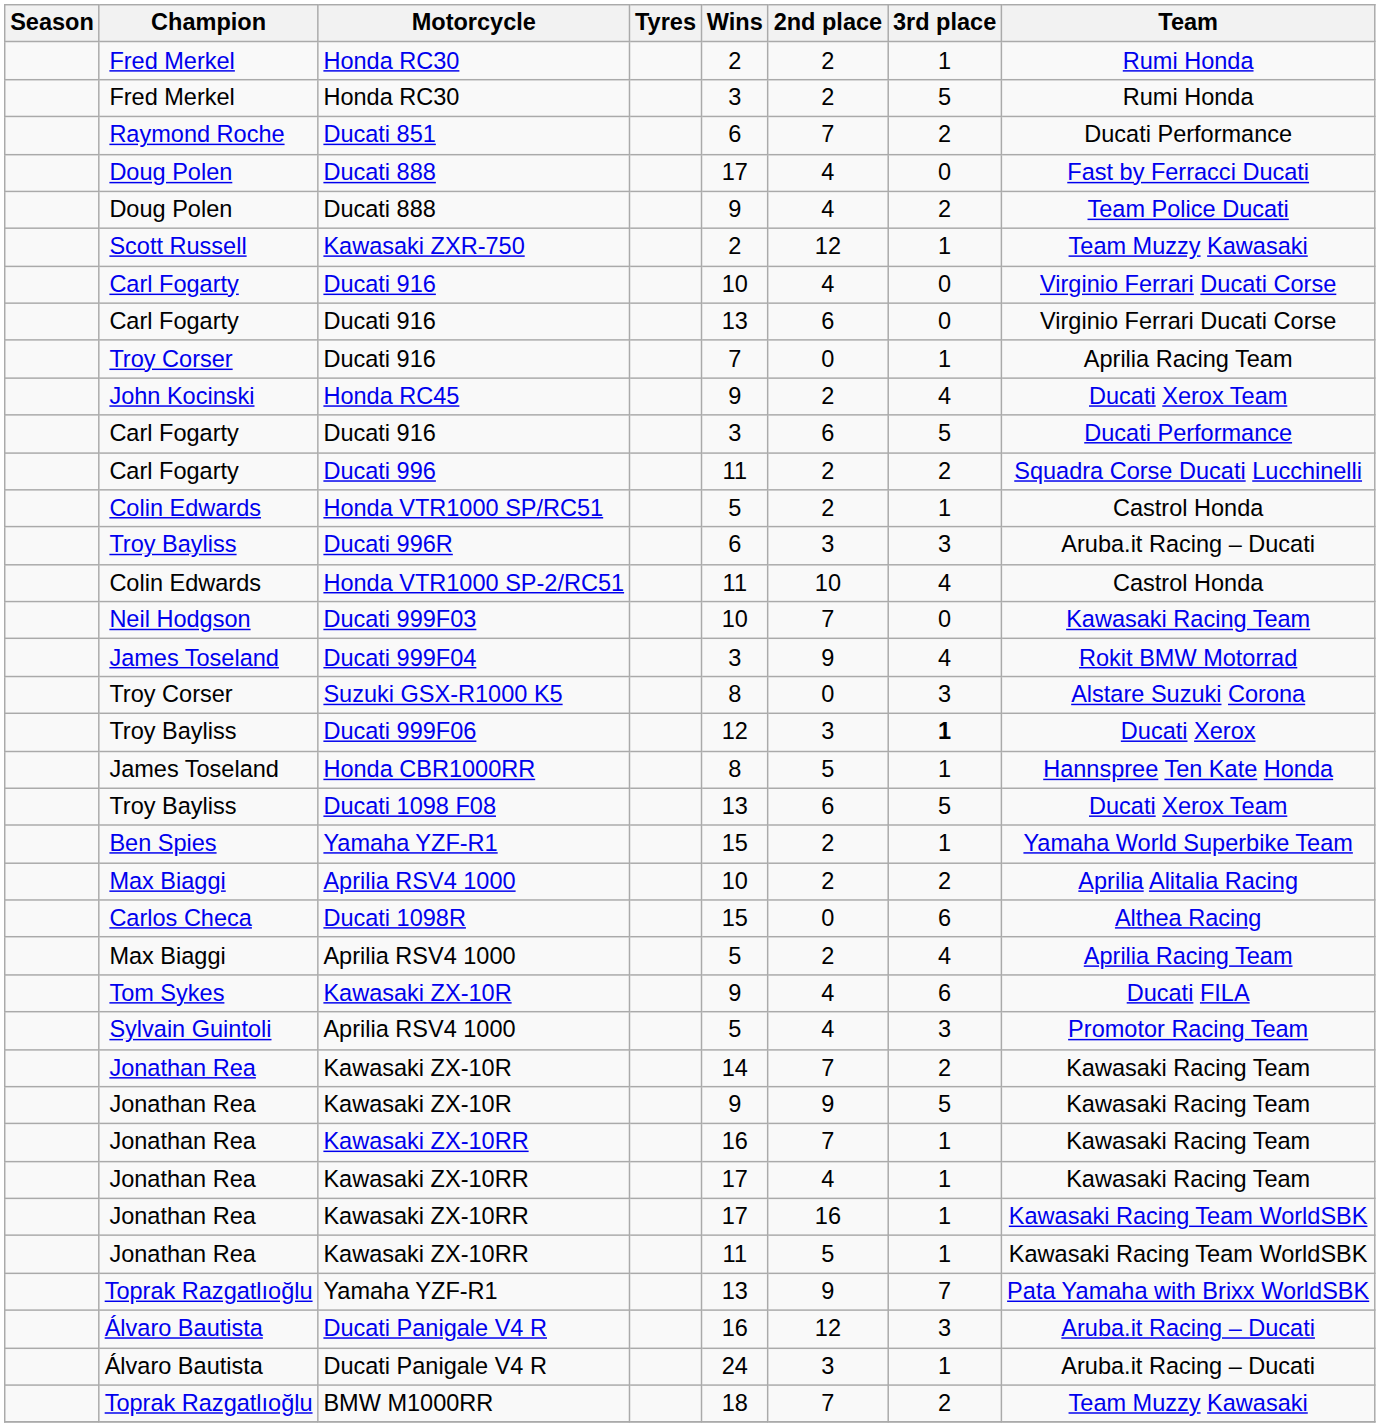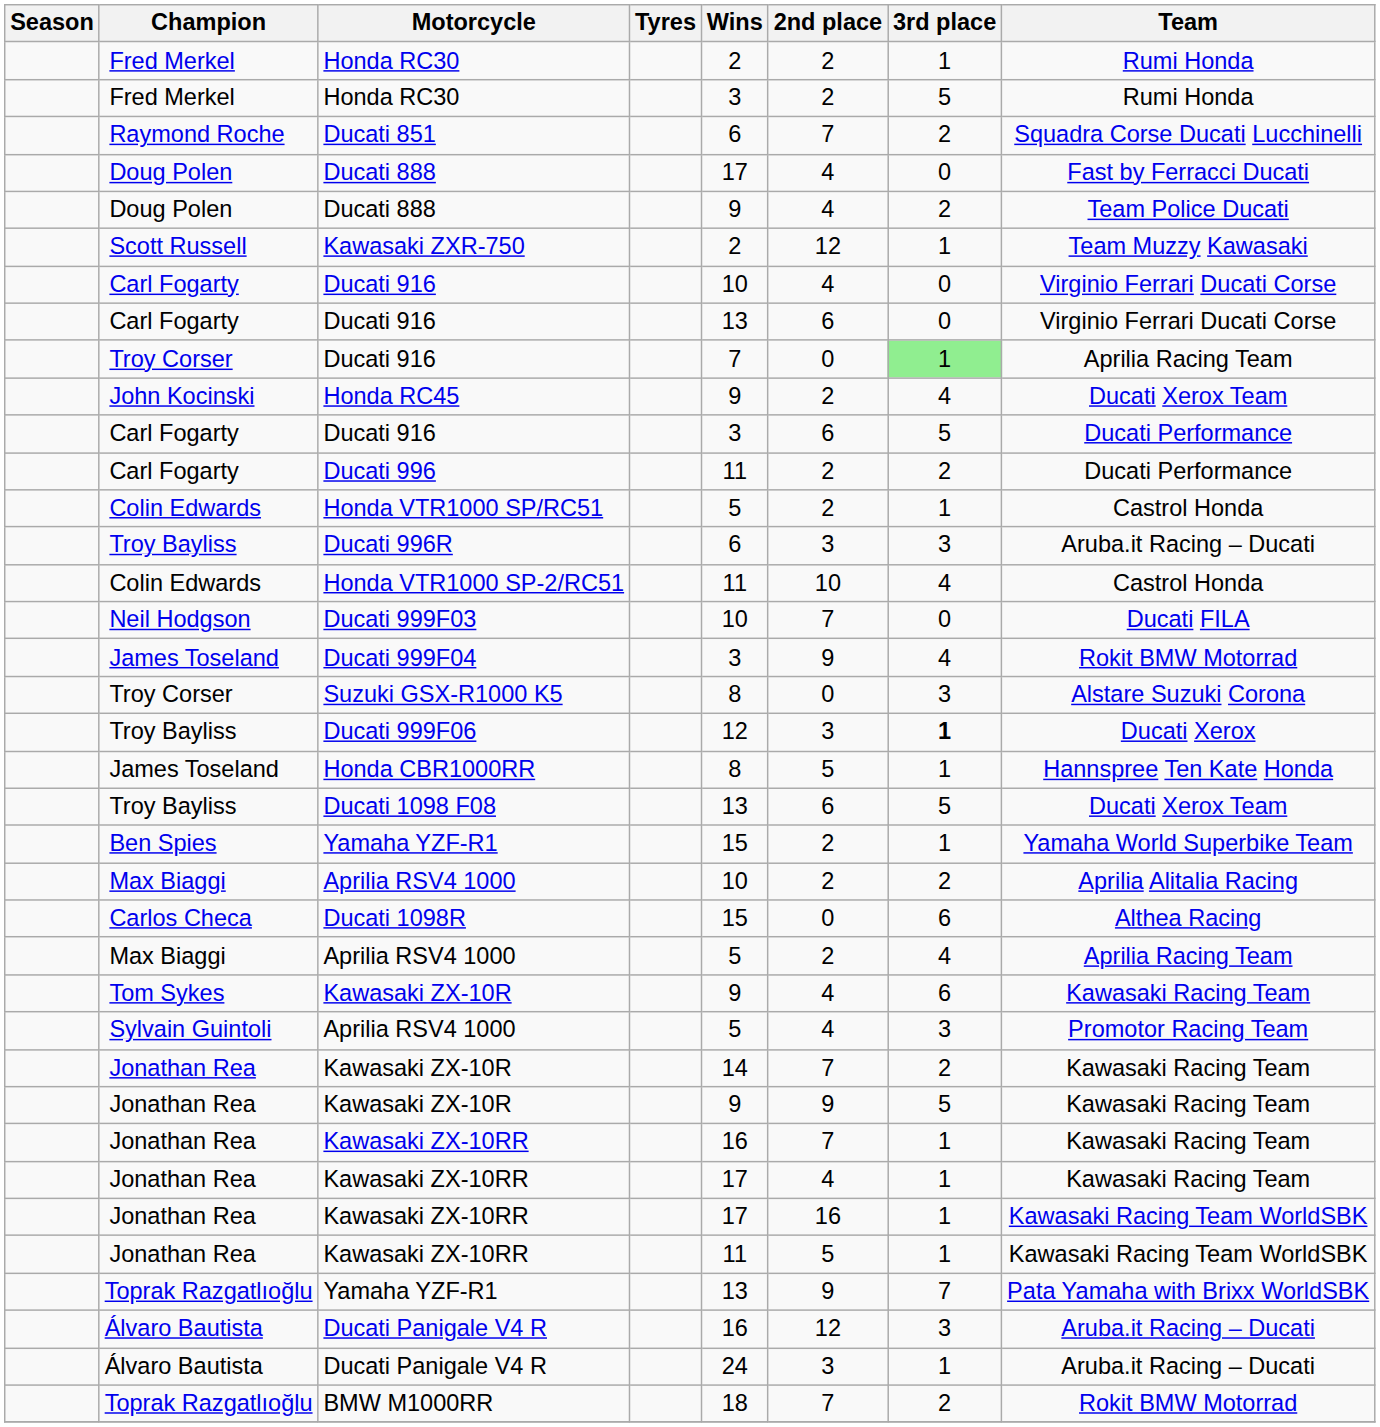Ducati 851 | Team: Ducati Performance -> Squadra Corse Ducati Lucchinelli
Troy Corser / Ducati 916 | 3rd place: no background -> lightgreen background
Ducati 996 | Team: Squadra Corse Ducati Lucchinelli -> Ducati Performance
Ducati 999F03 | Team: Kawasaki Racing Team -> Ducati FILA
Tom Sykes / Kawasaki ZX-10R | Team: Ducati FILA -> Kawasaki Racing Team
BMW M1000RR | Team: Team Muzzy Kawasaki -> Rokit BMW Motorrad
